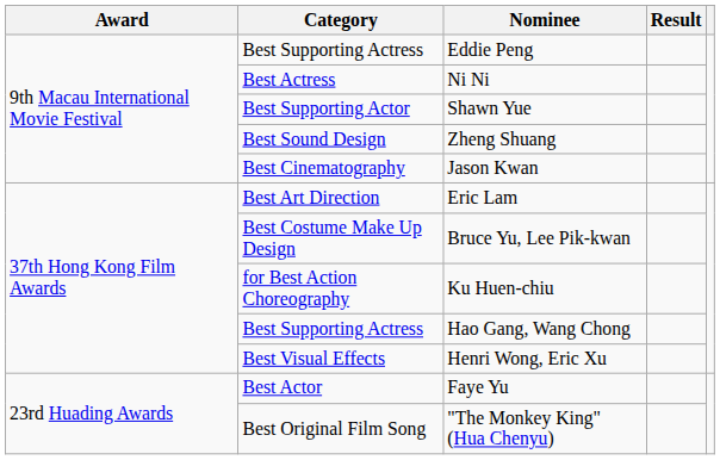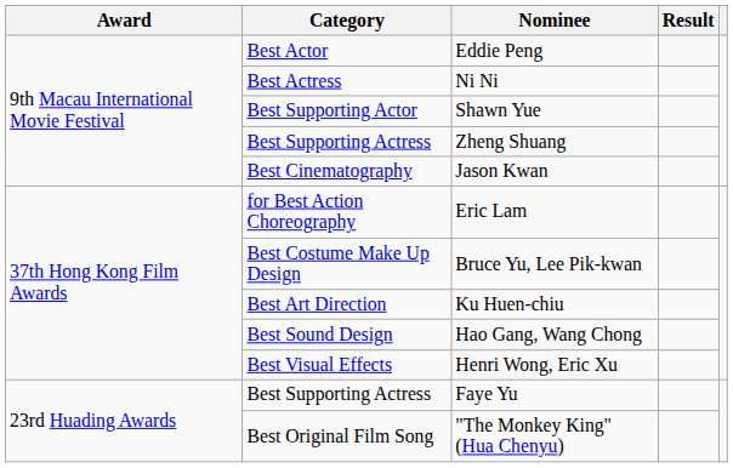Eddie Peng | Category: Best Supporting Actress -> Best Actor
Zheng Shuang | Category: Best Sound Design -> Best Supporting Actress
Eric Lam | Category: Best Art Direction -> for Best Action Choreography
Ku Huen-chiu | Category: for Best Action Choreography -> Best Art Direction
Hao Gang, Wang Chong | Category: Best Supporting Actress -> Best Sound Design
Faye Yu | Category: Best Actor -> Best Supporting Actress
